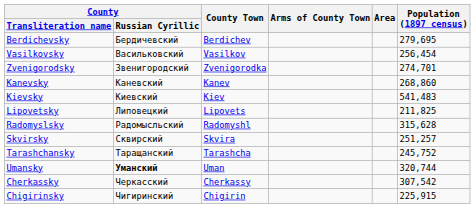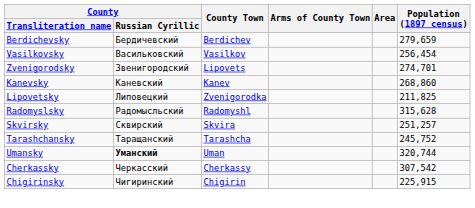Berdichevsky | Population (1897 census): 279,695 -> 279,659
Zvenigorodsky | County Town: Zvenigorodka -> Lipovets
- row: Kievsky | Киевский | Kiev | 541,483
Lipovetsky | County Town: Lipovets -> Zvenigorodka
